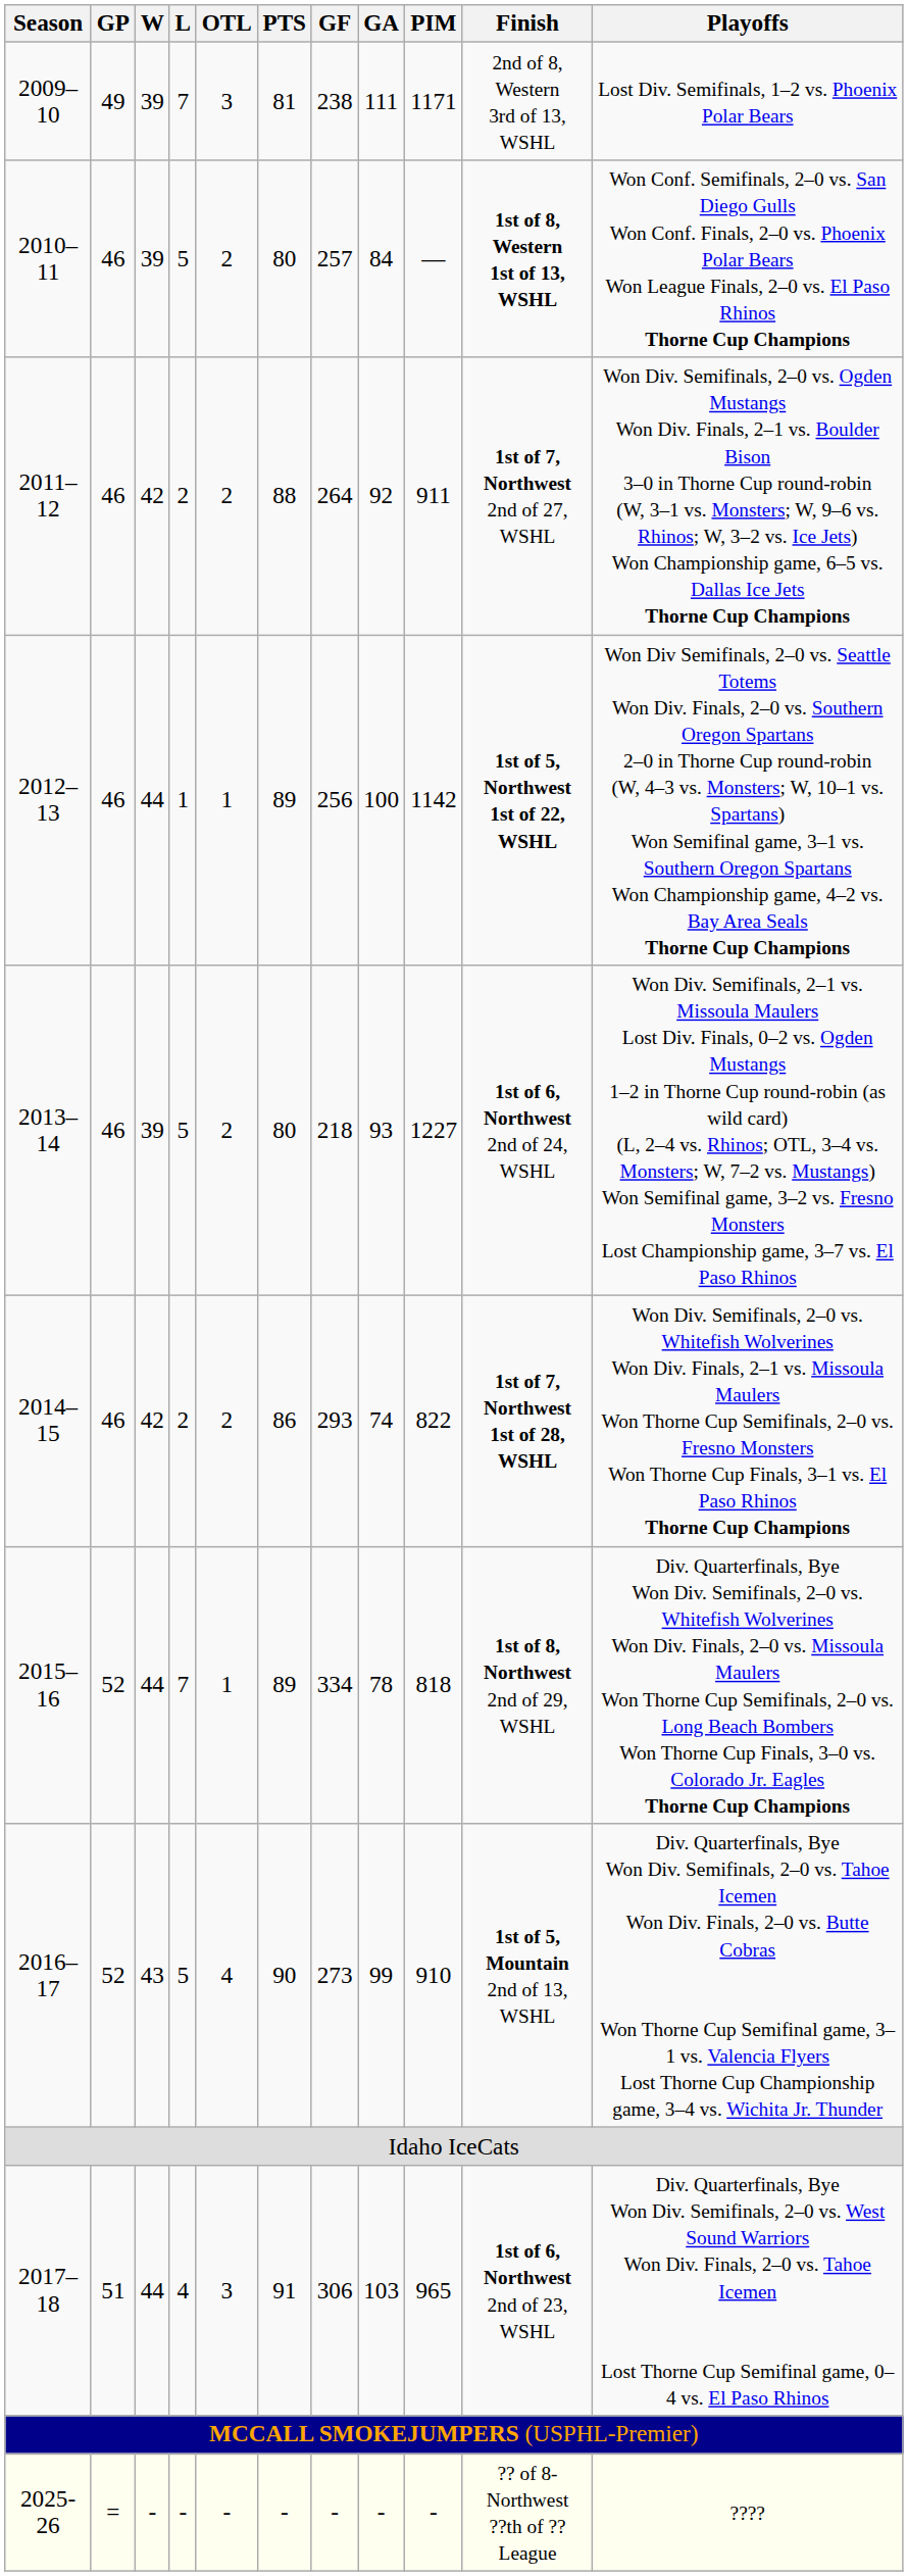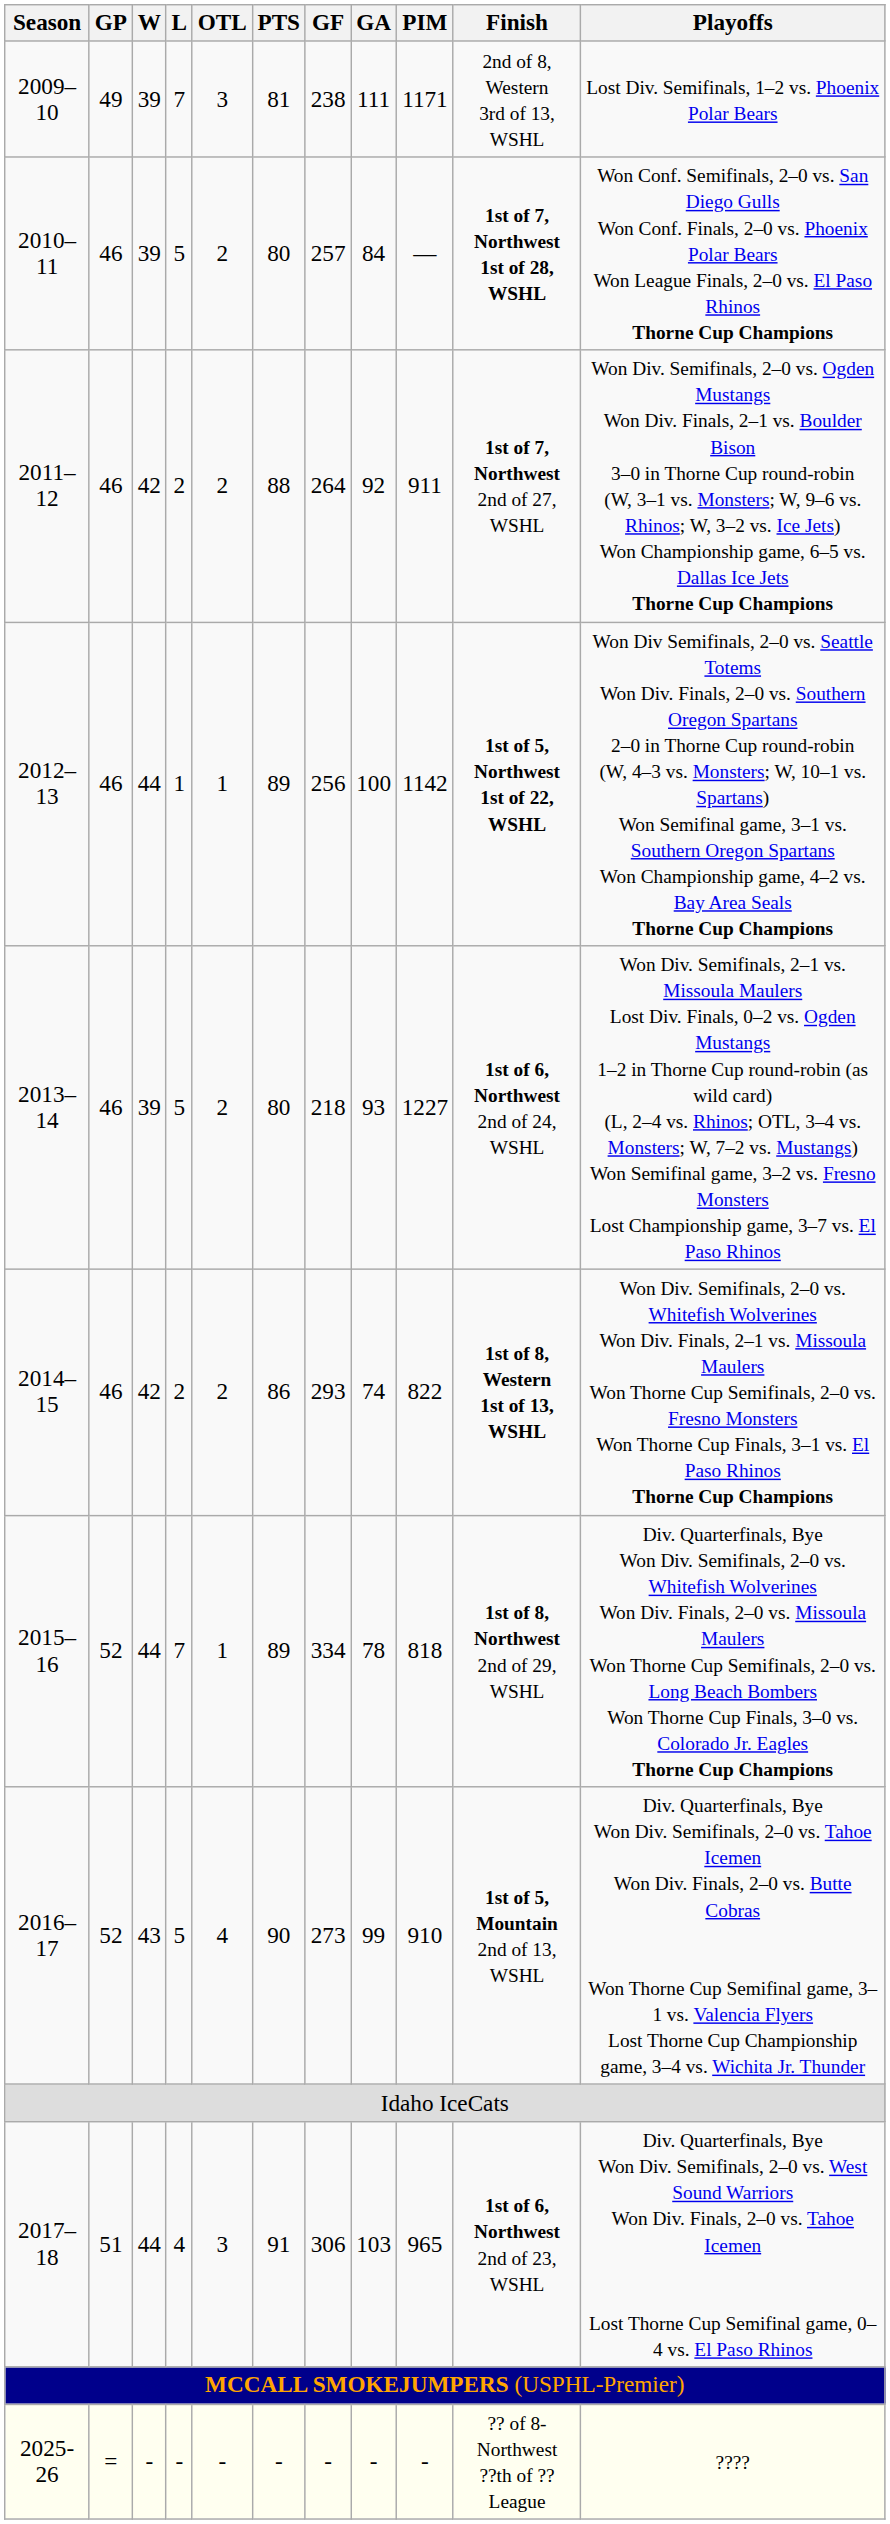2010–11 | Finish: 1st of 8, Western 1st of 13, WSHL -> 1st of 7, Northwest 1st of 28, WSHL
2014–15 | Finish: 1st of 7, Northwest 1st of 28, WSHL -> 1st of 8, Western 1st of 13, WSHL
